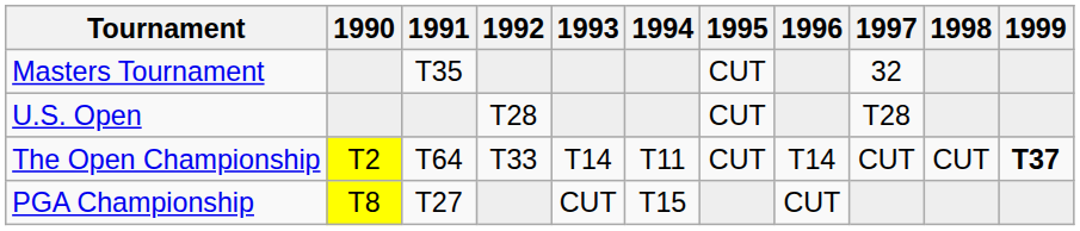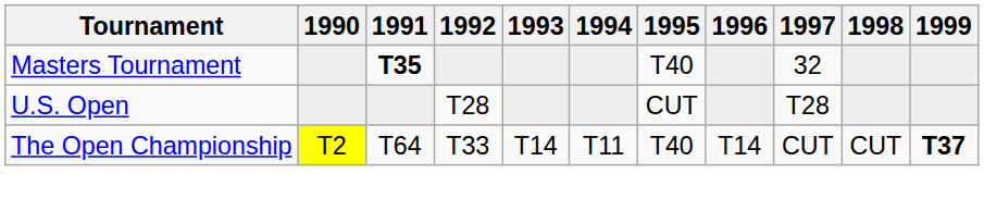Masters Tournament | 1991: normal -> bold
Masters Tournament | 1995: CUT -> T40
The Open Championship | 1995: CUT -> T40
- row: PGA Championship | T8 | T27 | CUT | T15 | CUT
